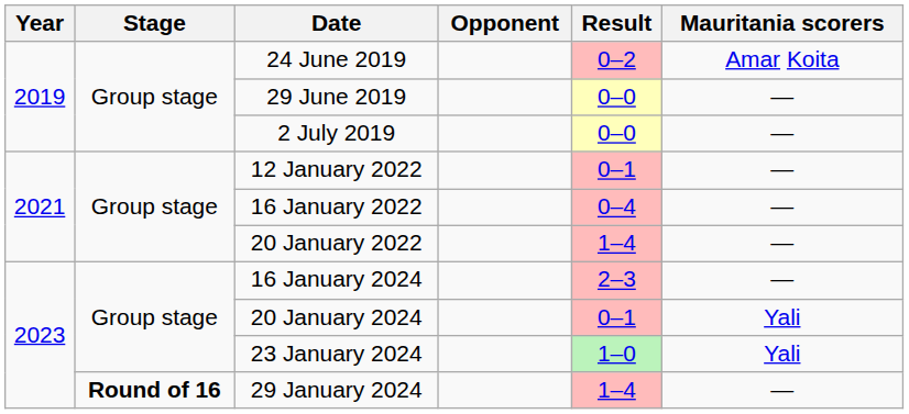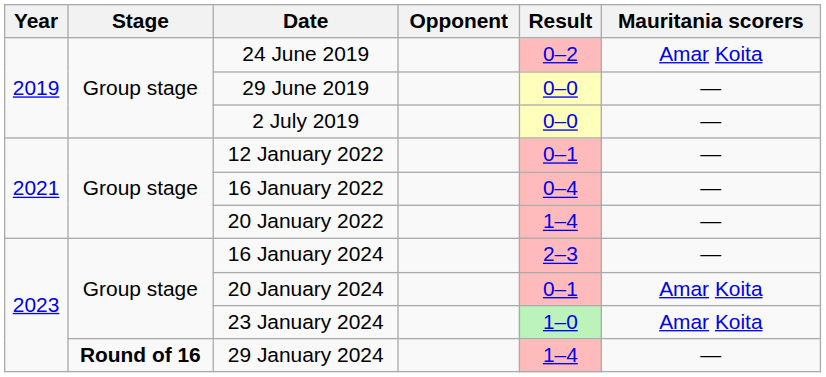20 January 2024 | Mauritania scorers: Yali -> Amar Koita
23 January 2024 | Mauritania scorers: Yali -> Amar Koita
